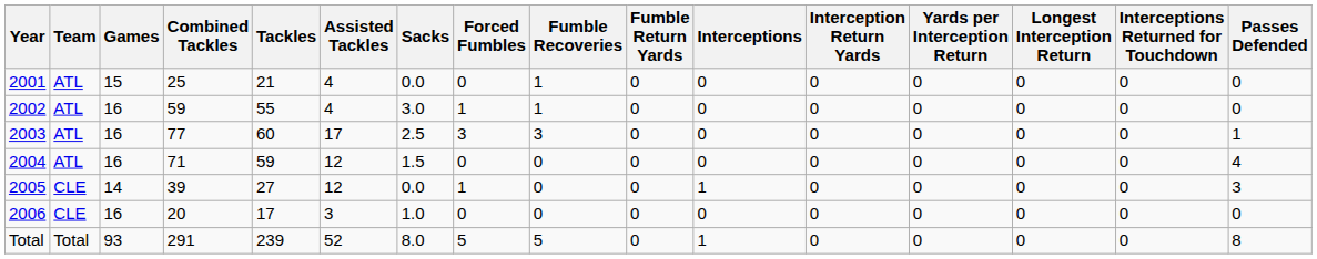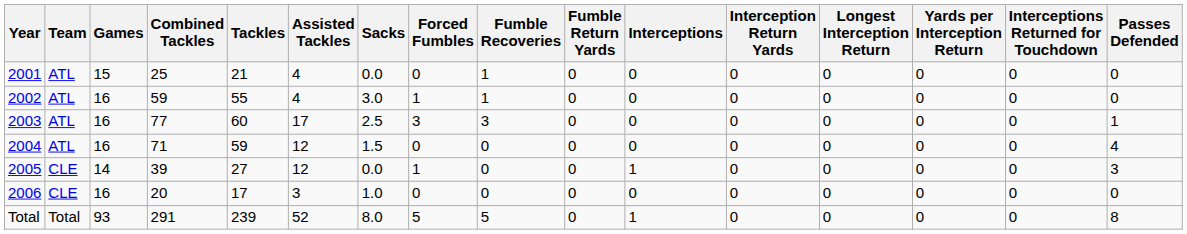columns swapped: Yards per Interception Return <-> Longest Interception Return
